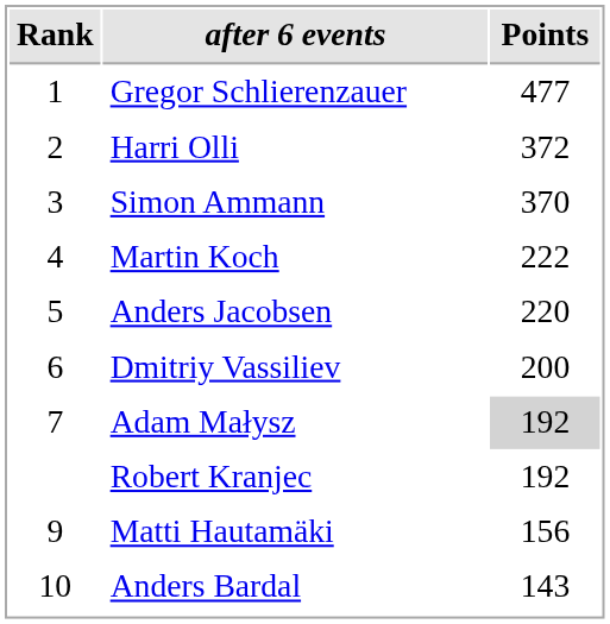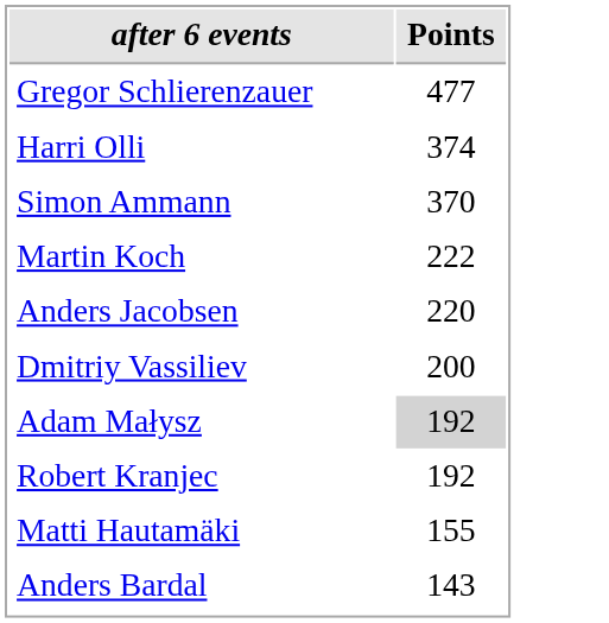- column: Rank | 1 | 2 | 3 | 4 | 5 | 6 | 7 | 9 | 10
Harri Olli | Points: 372 -> 374
Matti Hautamäki | Points: 156 -> 155
